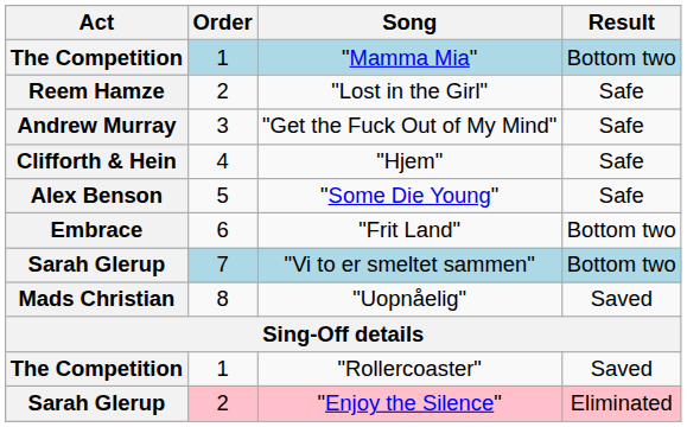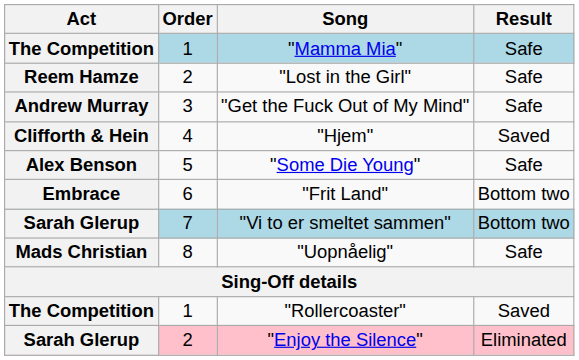"Mamma Mia" | Result: Bottom two -> Safe
"Hjem" | Result: Safe -> Saved
"Uopnåelig" | Result: Saved -> Safe
